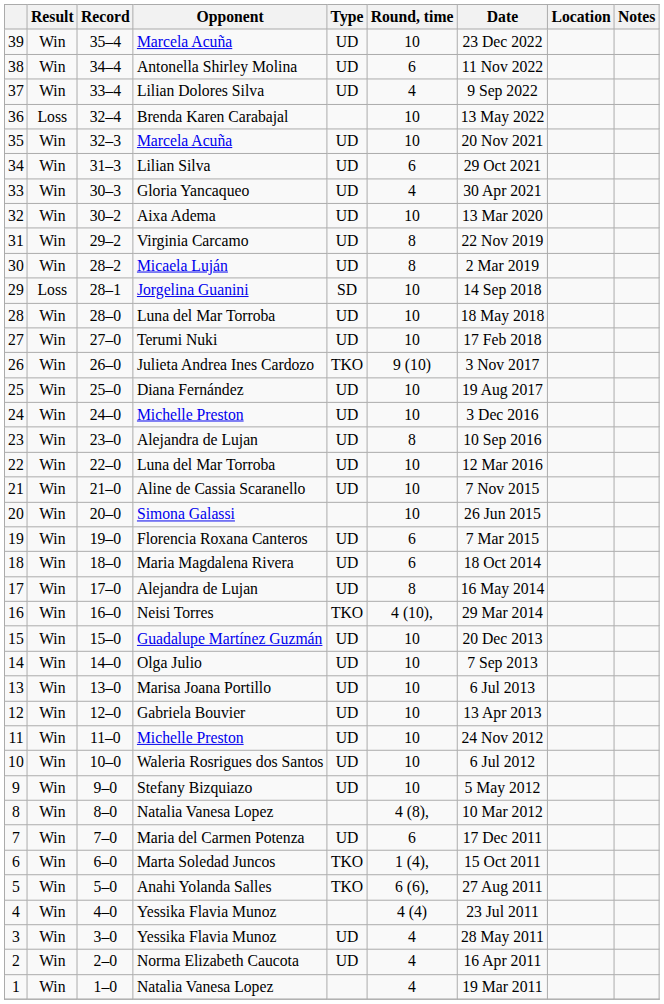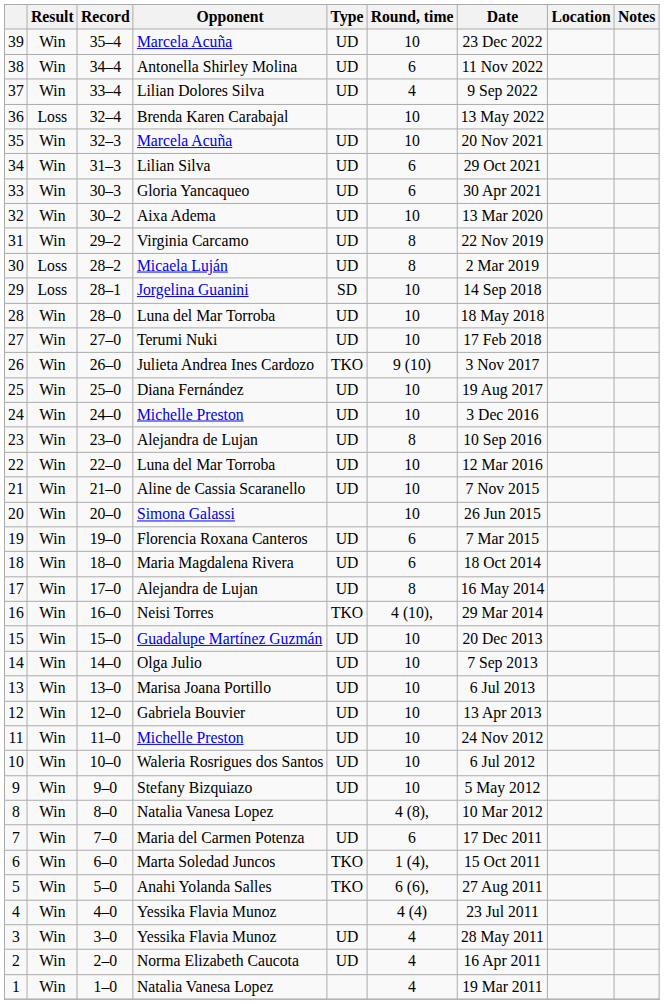33 | Round, time: 4 -> 6
30 | Result: Win -> Loss
